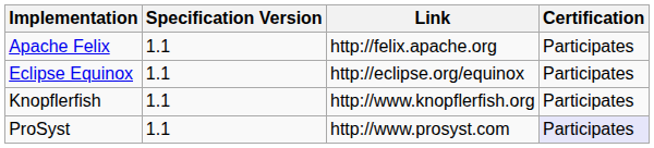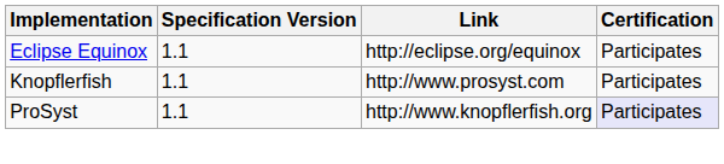- row: Apache Felix | 1.1 | http://felix.apache.org | Participates
Knopflerfish | Link: http://www.knopflerfish.org -> http://www.prosyst.com
ProSyst | Link: http://www.prosyst.com -> http://www.knopflerfish.org
